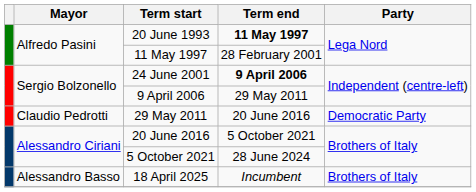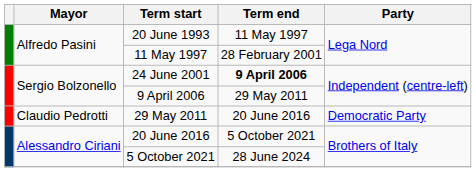20 June 1993 | Term end: bold -> normal
- row: Alessandro Basso | 18 April 2025 | Incumbent | Brothers of Italy
